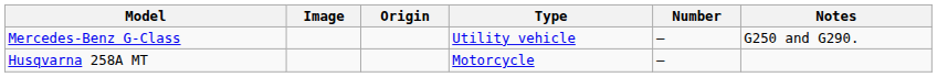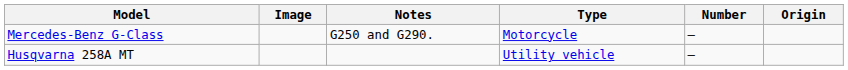columns swapped: Origin <-> Notes
Mercedes-Benz G-Class | Type: Utility vehicle -> Motorcycle
Husqvarna 258A MT | Type: Motorcycle -> Utility vehicle
